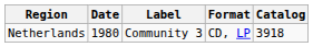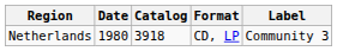columns swapped: Label <-> Catalog
